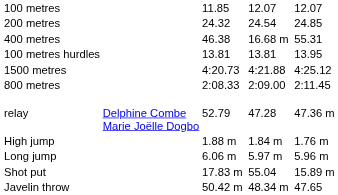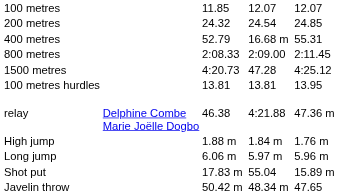400 metres | column 3: 46.38 -> 52.79
rows swapped: 800 metres <-> 100 metres hurdles
1500 metres | column 5: 4:21.88 -> 47.28
relay | column 3: 52.79 -> 46.38
relay | column 5: 47.28 -> 4:21.88
